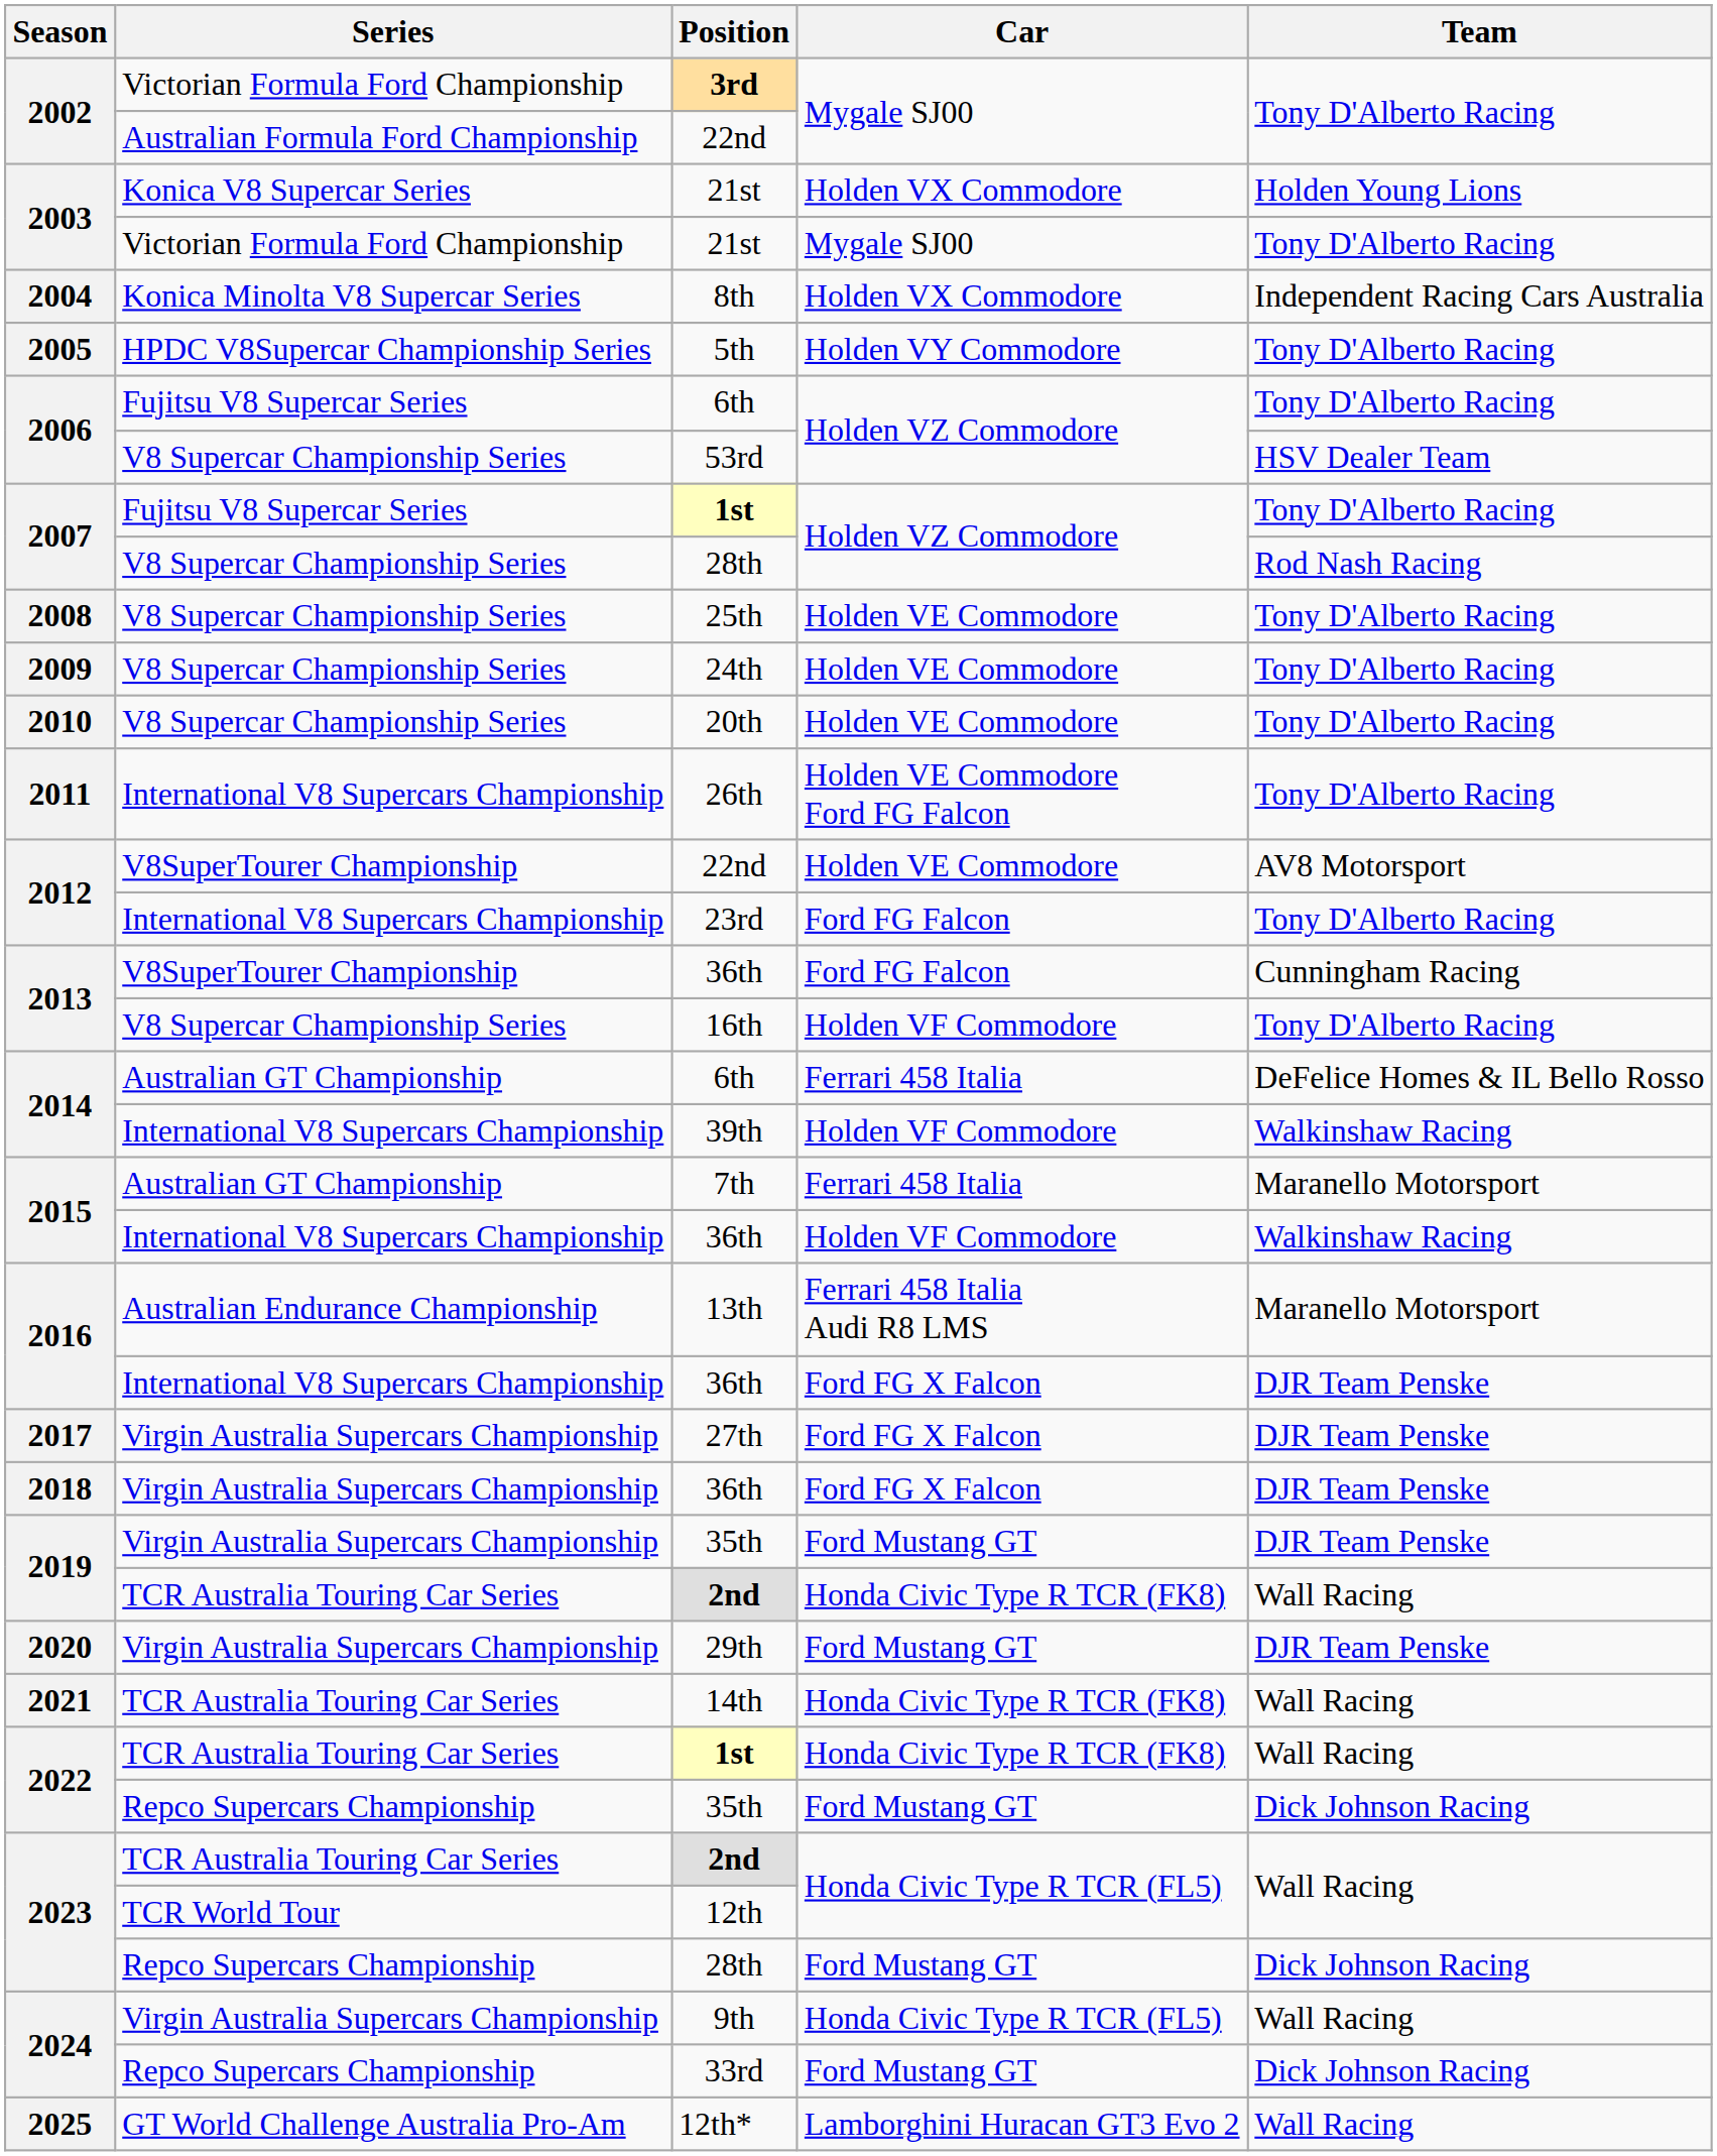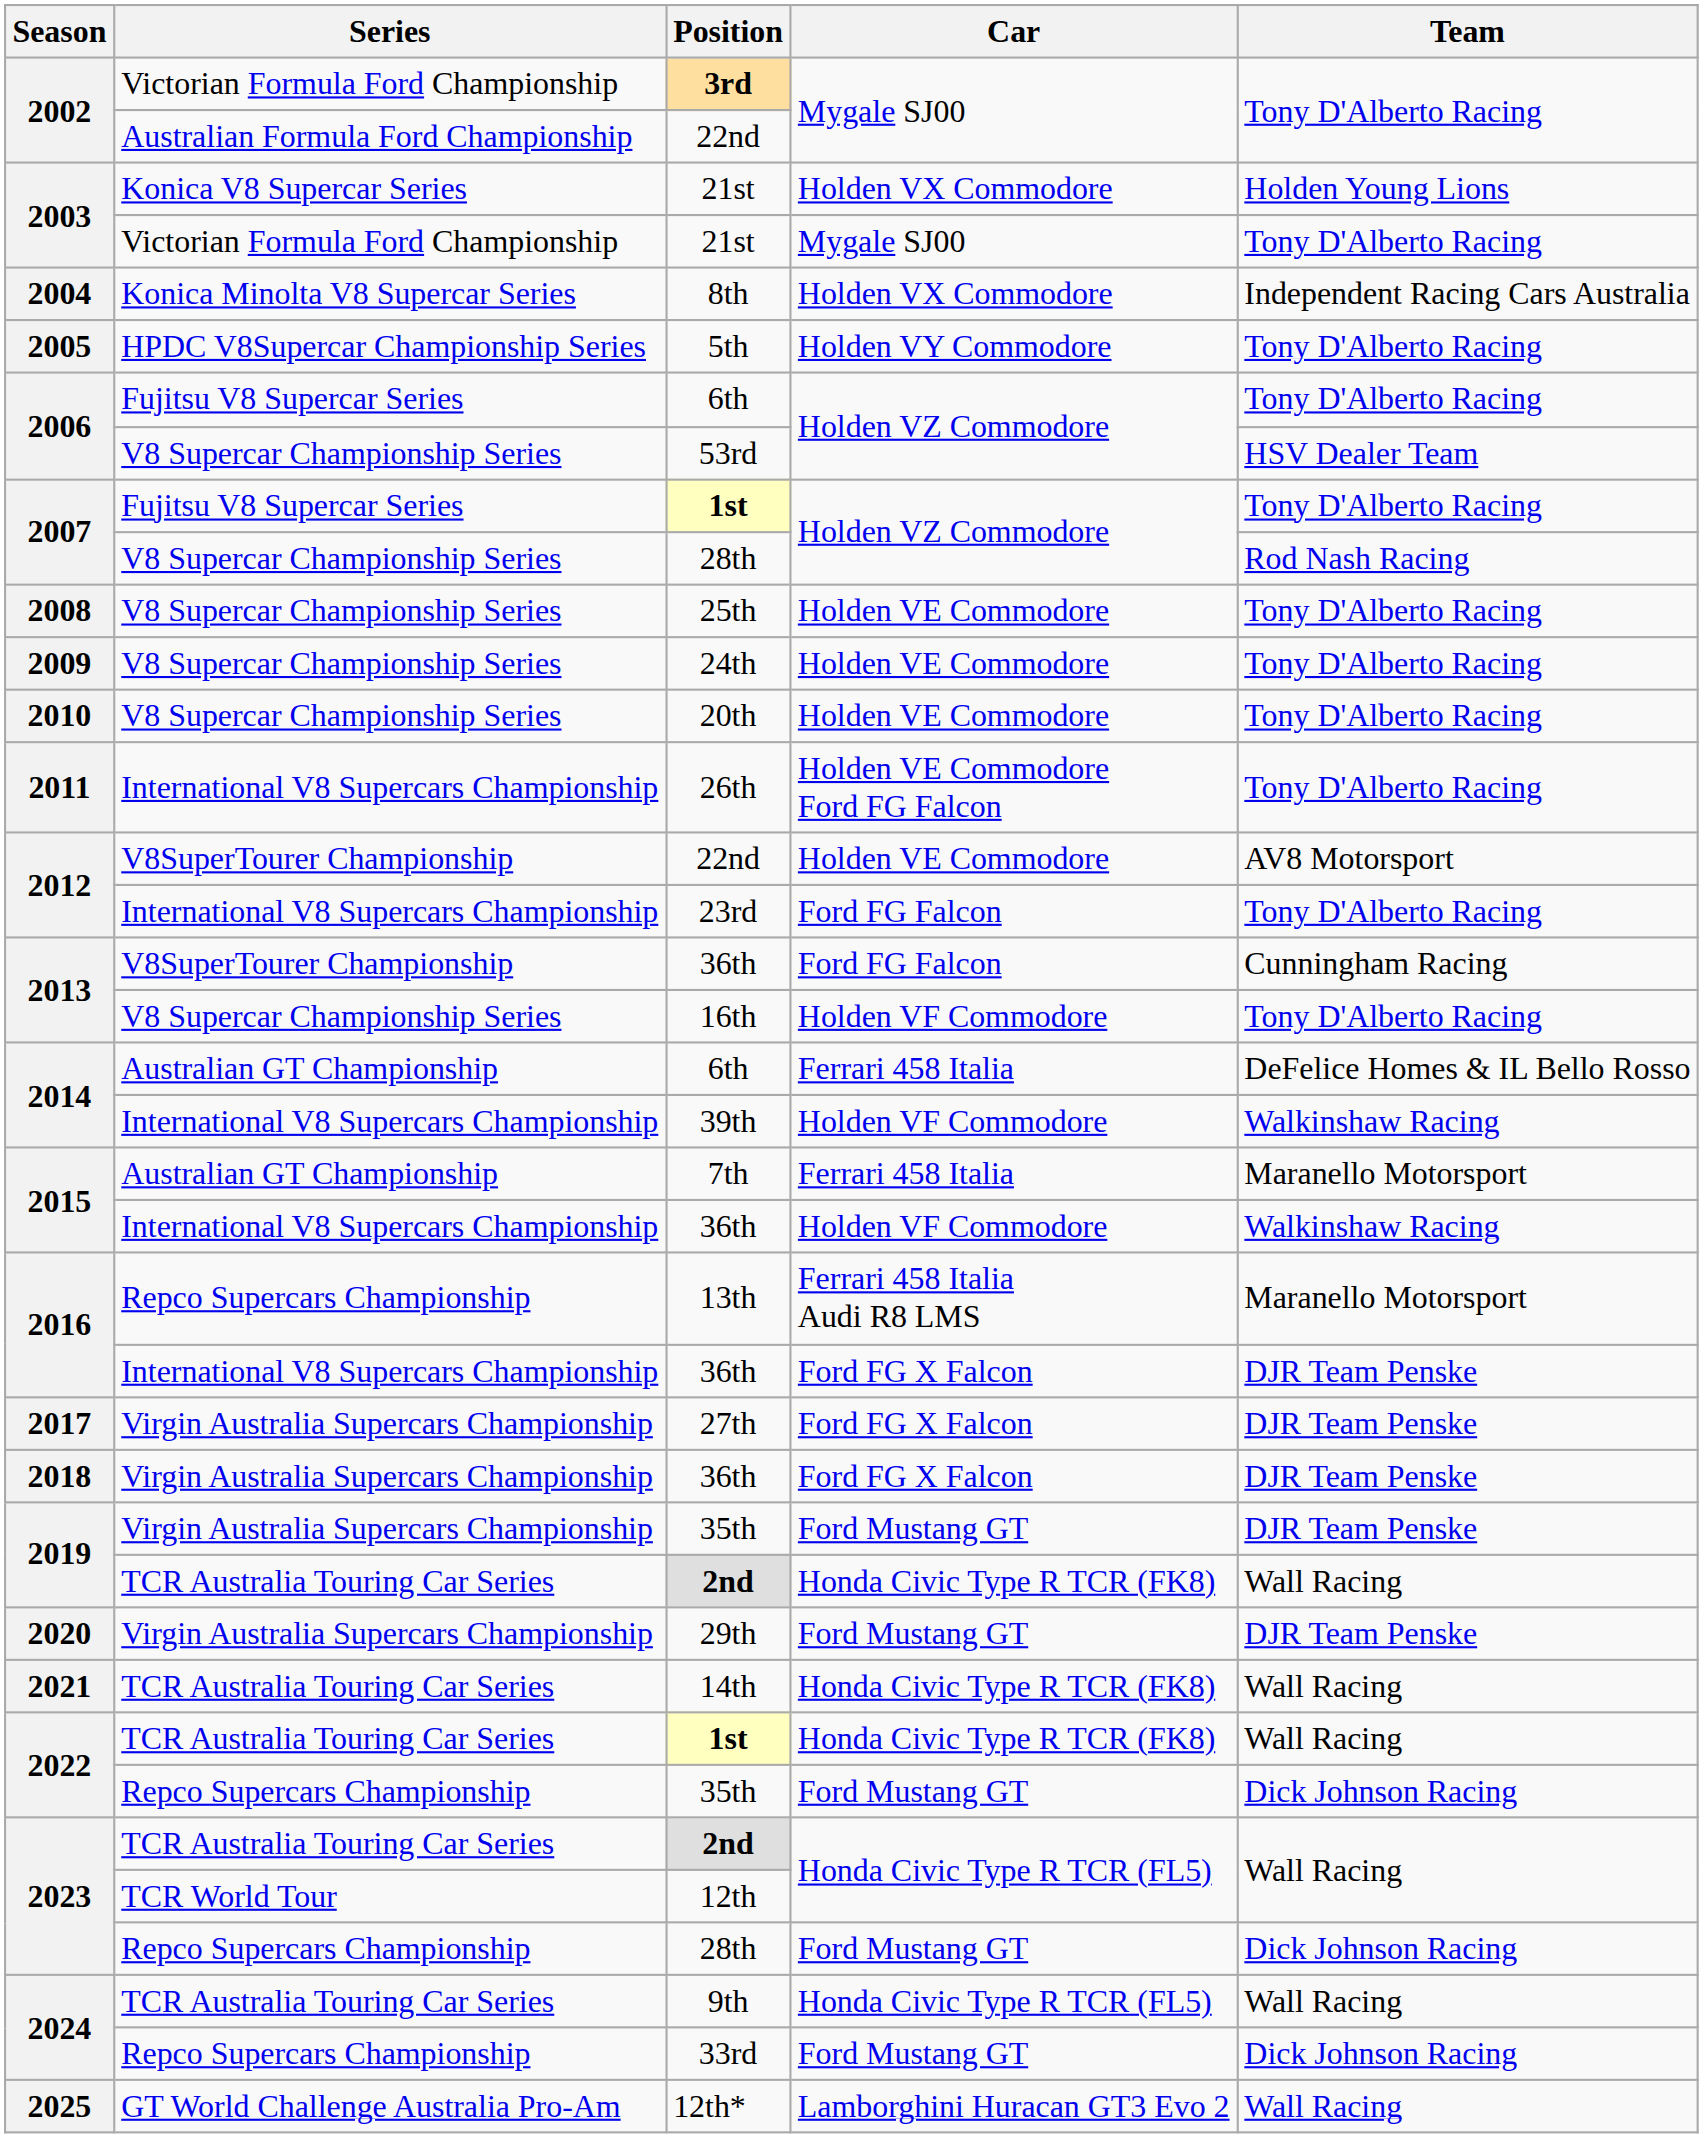13th | Series: Australian Endurance Championship -> Repco Supercars Championship
9th | Series: Virgin Australia Supercars Championship -> TCR Australia Touring Car Series
